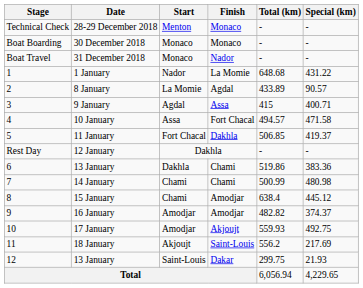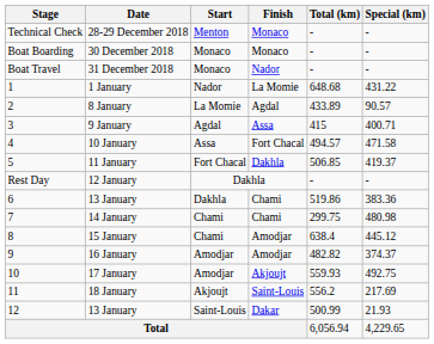14 January | Total (km): 500.99 -> 299.75
12 / 13 January | Total (km): 299.75 -> 500.99
